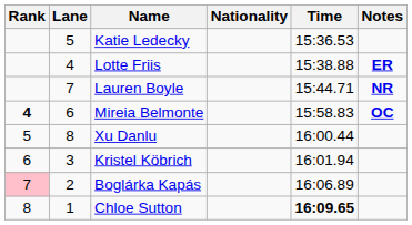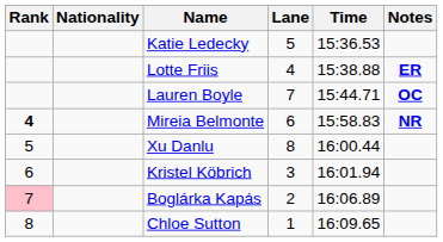columns swapped: Lane <-> Nationality
Lauren Boyle | Notes: NR -> OC
Mireia Belmonte | Notes: OC -> NR
Chloe Sutton | Time: bold -> normal
